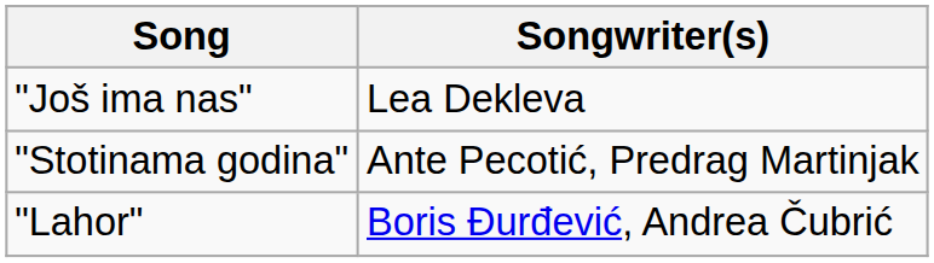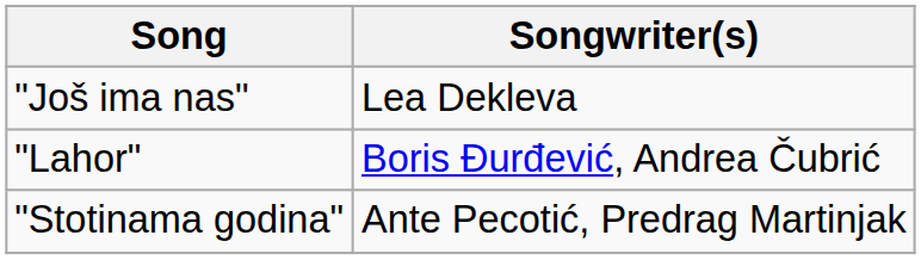rows swapped: "Lahor" <-> "Stotinama godina"
